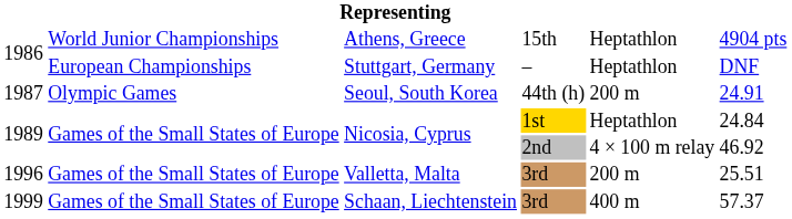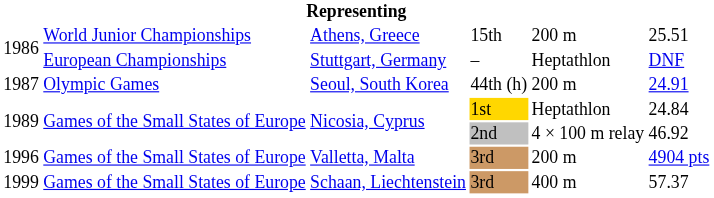Athens, Greece | column 5: Heptathlon -> 200 m
Athens, Greece | column 6: 4904 pts -> 25.51
Valletta, Malta | column 6: 25.51 -> 4904 pts
